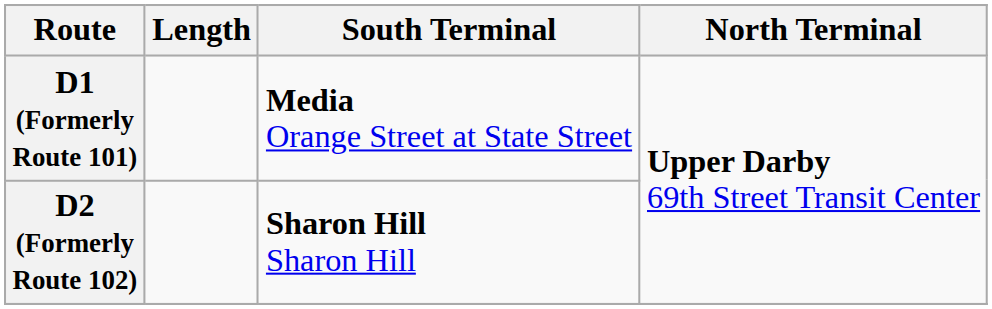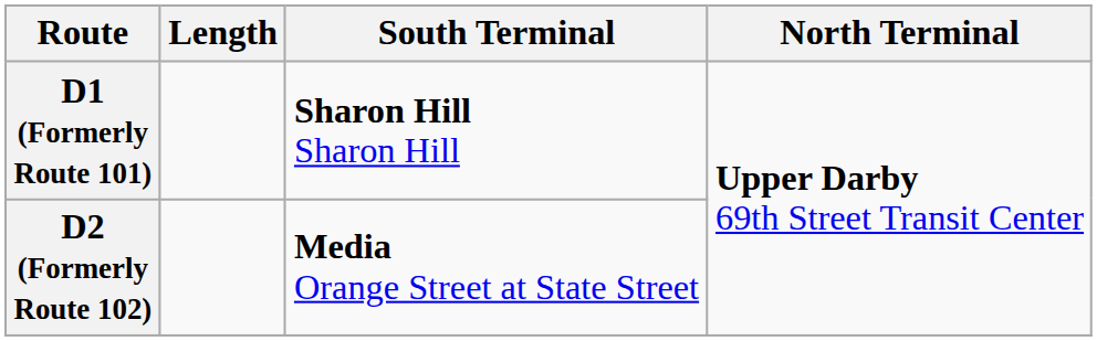D1 (Formerly Route 101) | South Terminal: Media Orange Street at State Street -> Sharon Hill Sharon Hill
D2 (Formerly Route 102) | South Terminal: Sharon Hill Sharon Hill -> Media Orange Street at State Street
